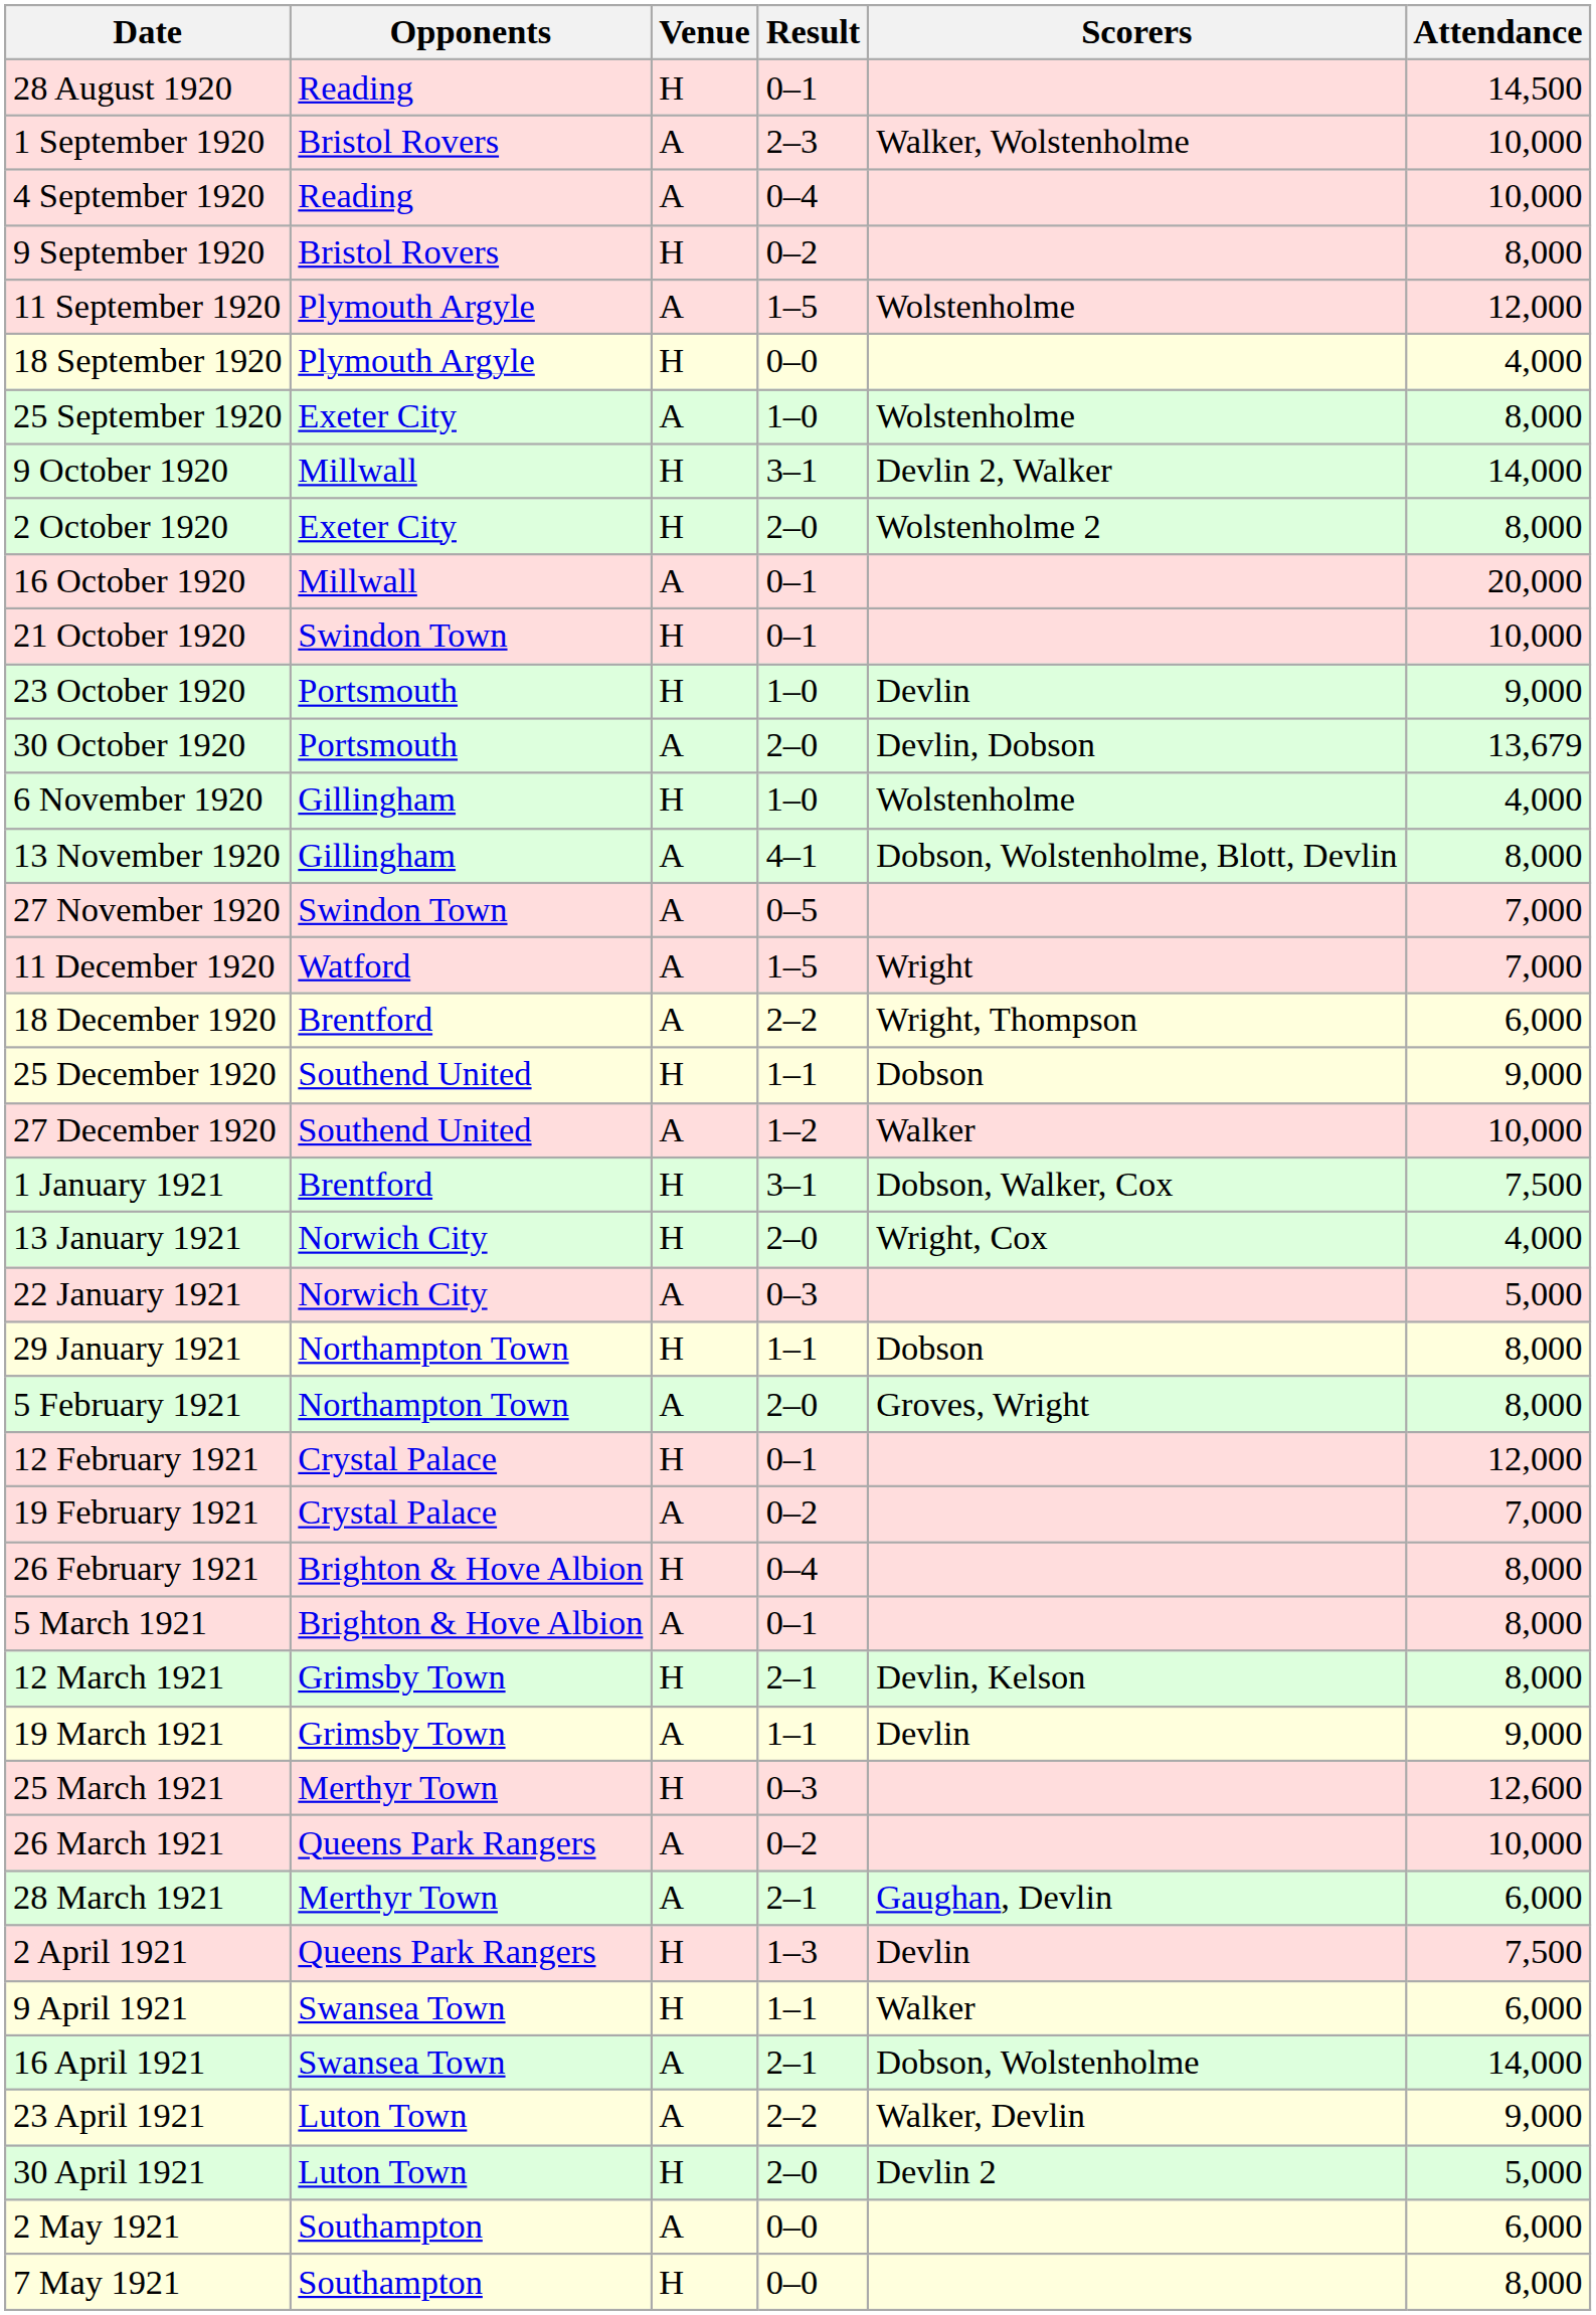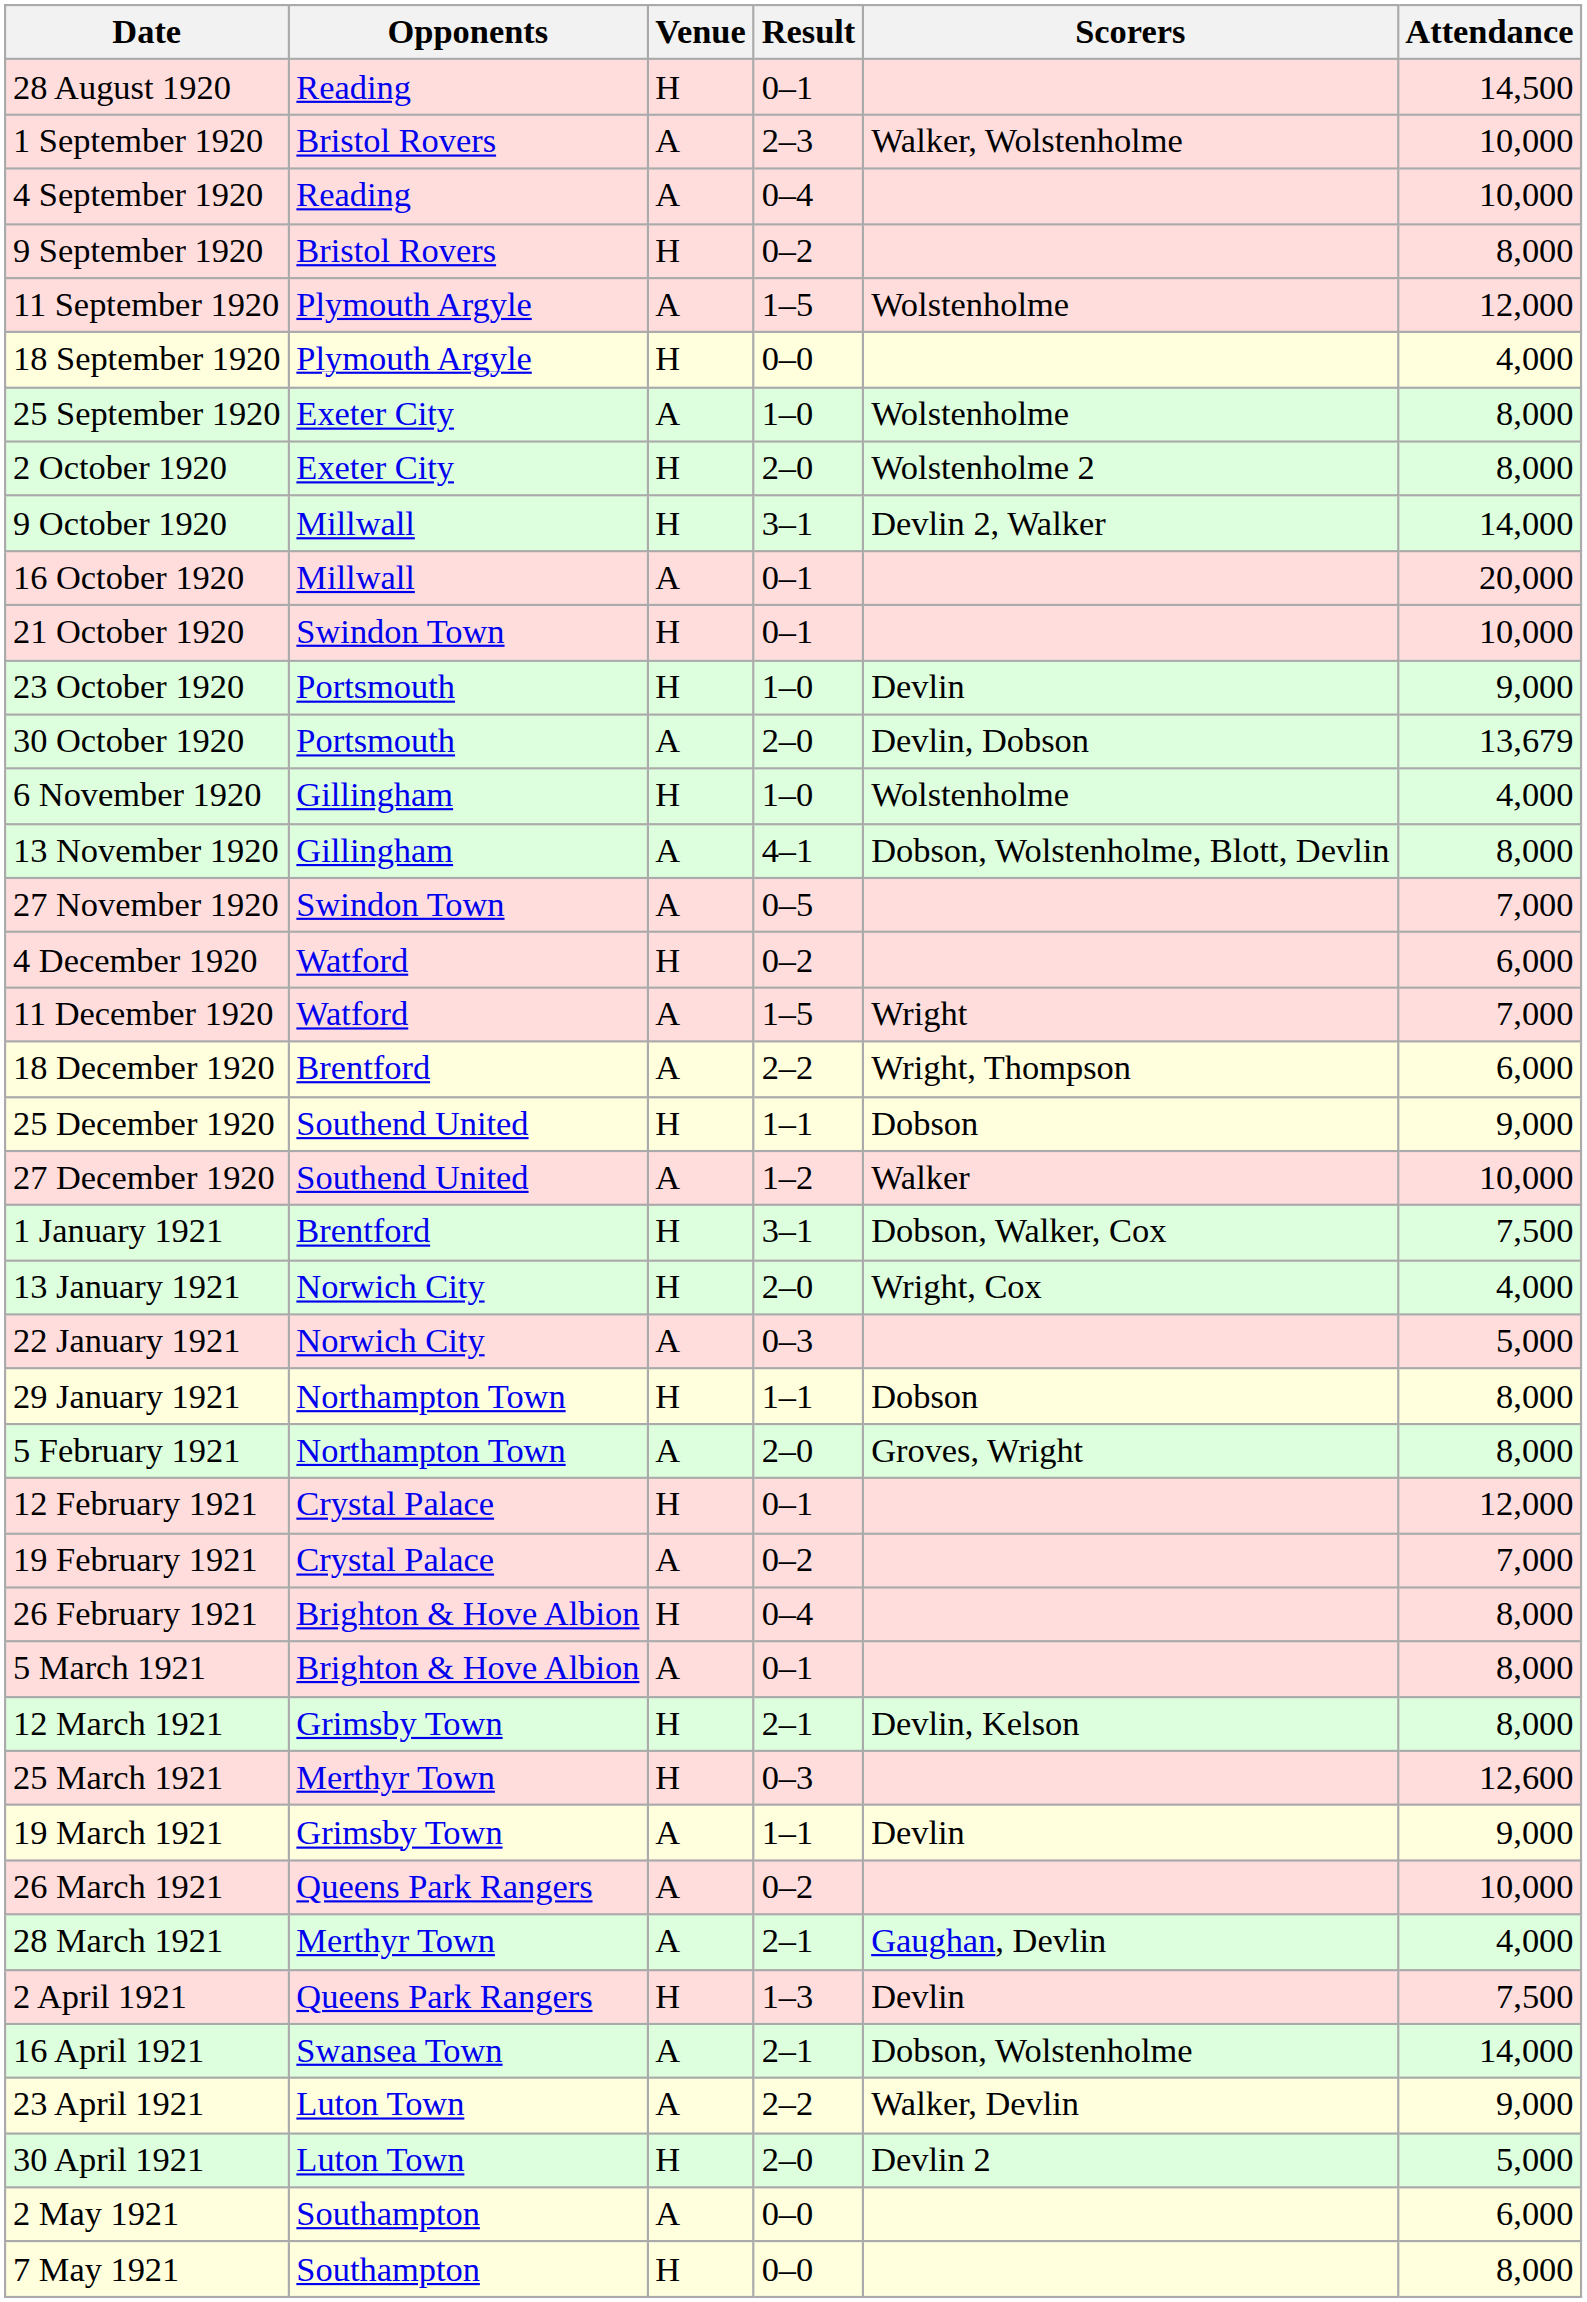rows swapped: 2 October 1920 <-> 9 October 1920
+ row: 4 December 1920 | Watford | H | 0–2 | 6,000
rows swapped: 19 March 1921 <-> 25 March 1921
28 March 1921 | Attendance: 6,000 -> 4,000
- row: 9 April 1921 | Swansea Town | H | 1–1 | Walker | 6,000
